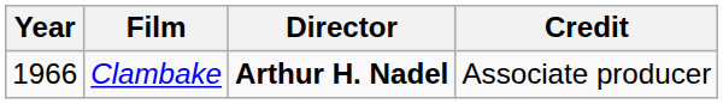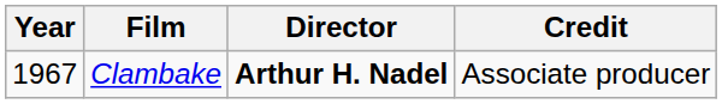Clambake | Year: 1966 -> 1967
